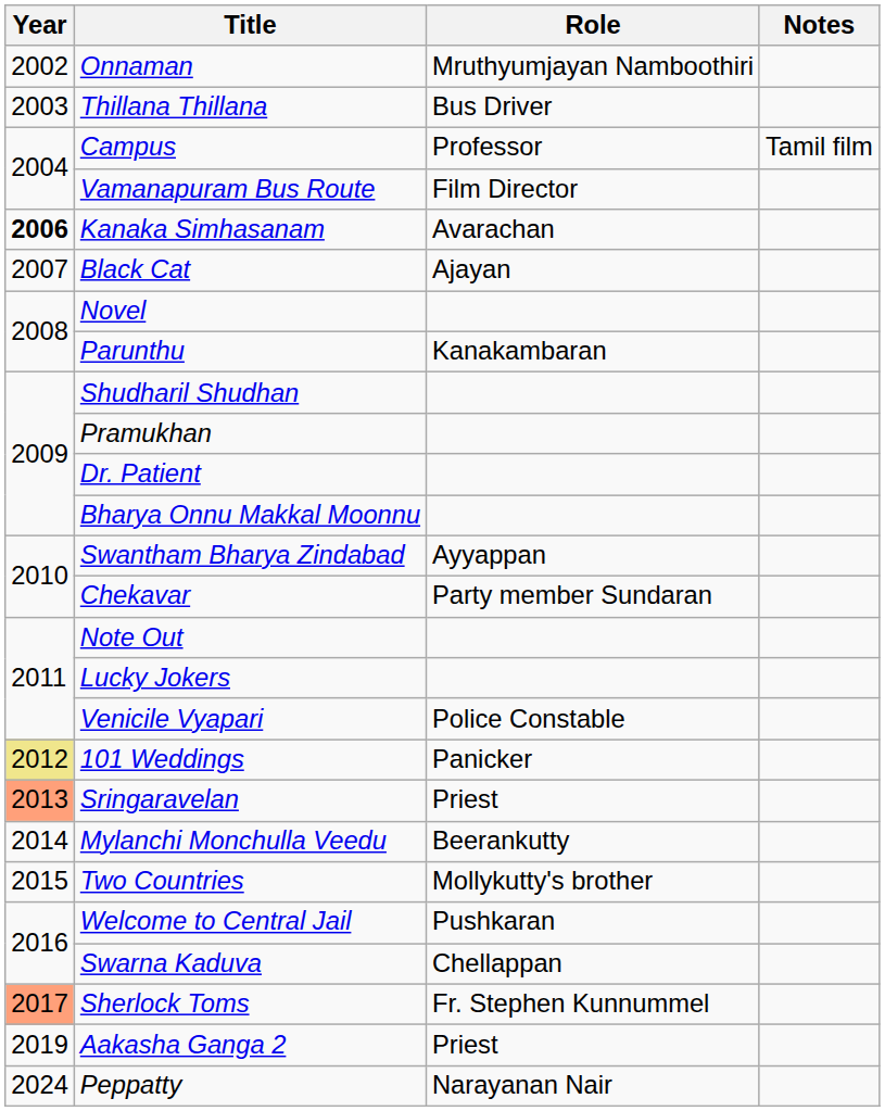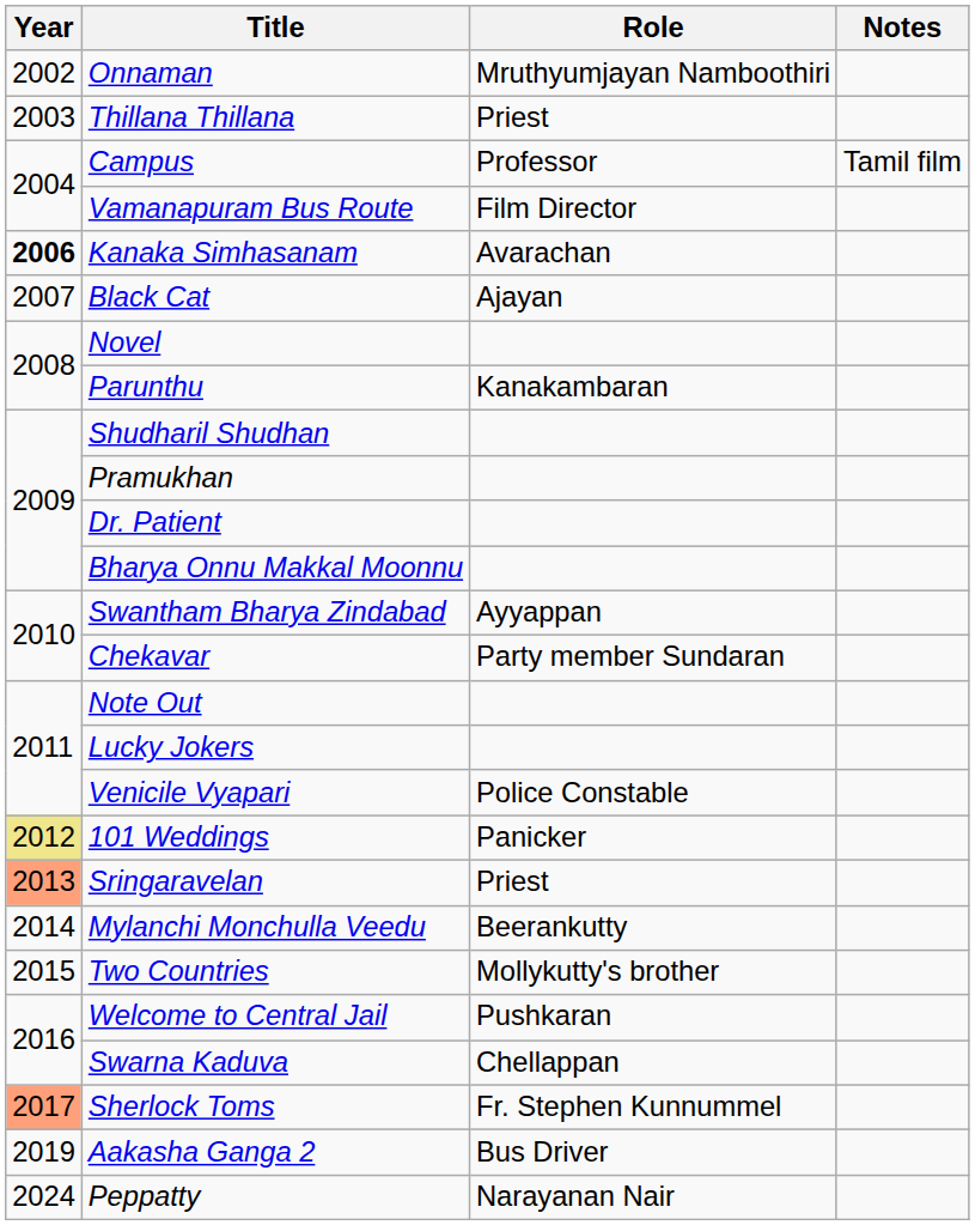Thillana Thillana | Role: Bus Driver -> Priest
Aakasha Ganga 2 | Role: Priest -> Bus Driver
